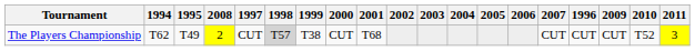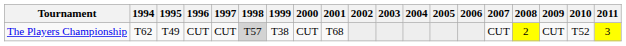columns swapped: 1996 <-> 2008
